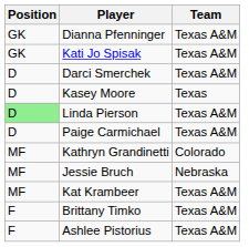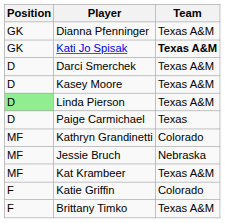Kati Jo Spisak | Team: normal -> bold
Kasey Moore | Team: Texas -> Texas A&M
Paige Carmichael | Team: Texas A&M -> Texas
+ row: F | Katie Griffin | Colorado
- row: F | Ashlee Pistorius | Texas A&M
